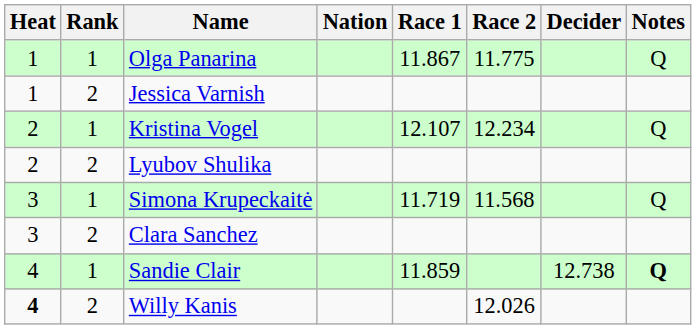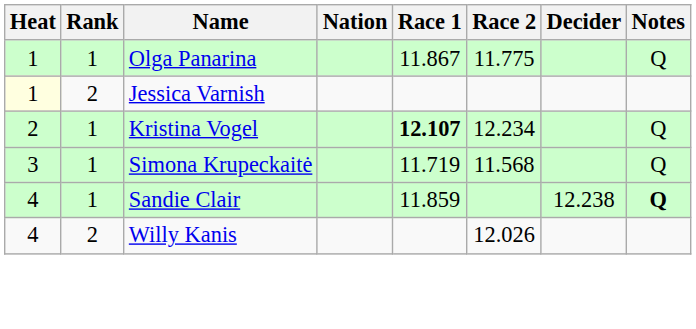Jessica Varnish | Heat: no background -> lightyellow background
Kristina Vogel | Race 1: normal -> bold
- row: 2 | 2 | Lyubov Shulika
- row: 3 | 2 | Clara Sanchez
Sandie Clair | Decider: 12.738 -> 12.238
Willy Kanis | Heat: bold -> normal
